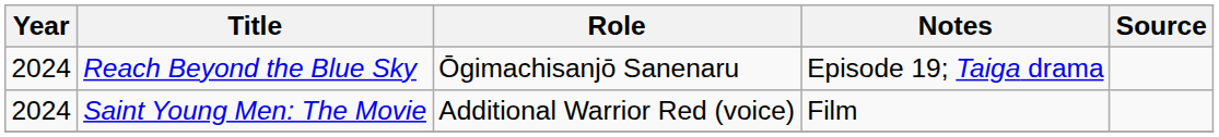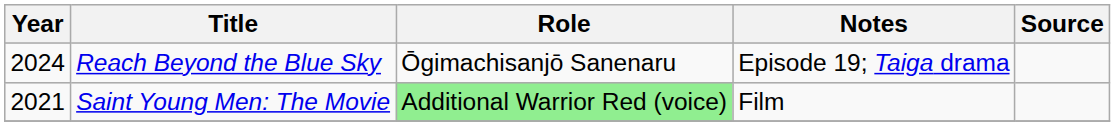Saint Young Men: The Movie | Year: 2024 -> 2021
Saint Young Men: The Movie | Role: no background -> lightgreen background
